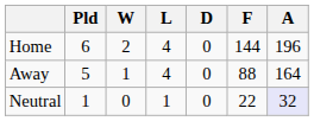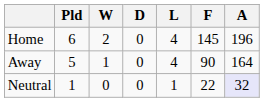columns swapped: D <-> L
Home | F: 144 -> 145
Away | F: 88 -> 90
